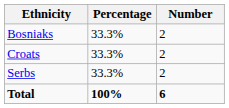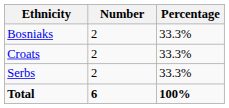columns swapped: Number <-> Percentage
